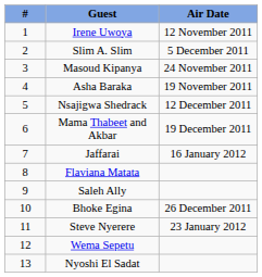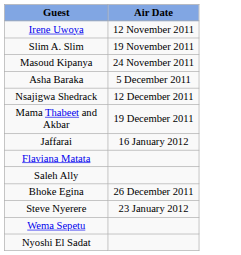- column: # | 1 | 2 | 3 | 4 | 5 | 6 | 7 | 8 | 9 | 10 | 11 | 12 | 13
Slim A. Slim | Air Date: 5 December 2011 -> 19 November 2011
Asha Baraka | Air Date: 19 November 2011 -> 5 December 2011
